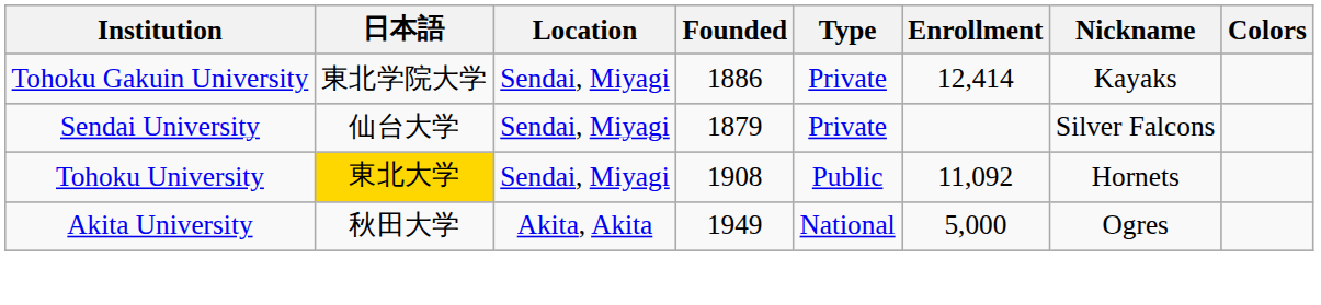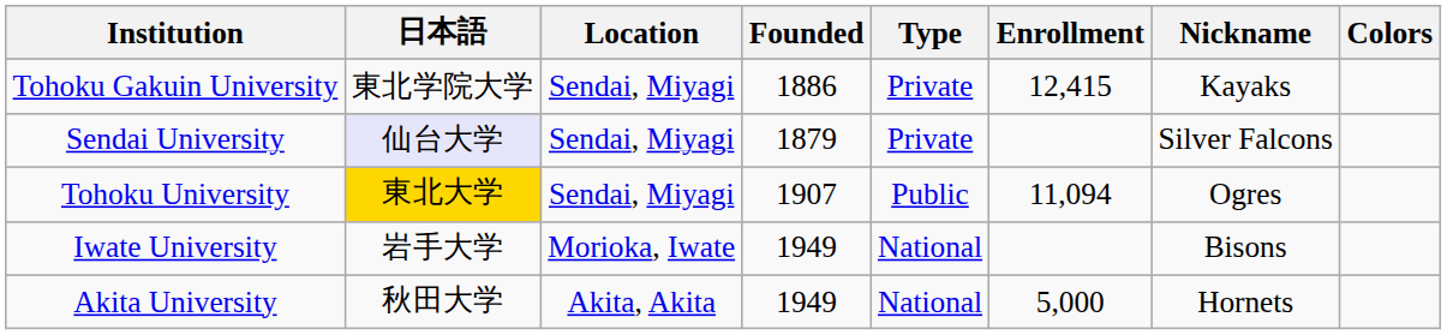Tohoku Gakuin University | Enrollment: 12,414 -> 12,415
Sendai University | 日本語: no background -> lavender background
Tohoku University | Founded: 1908 -> 1907
Tohoku University | Enrollment: 11,092 -> 11,094
Tohoku University | Nickname: Hornets -> Ogres
+ row: Iwate University | 岩手大学 | Morioka, Iwate | 1949 | National | Bisons
Akita University | Nickname: Ogres -> Hornets
